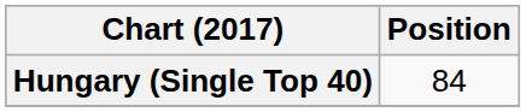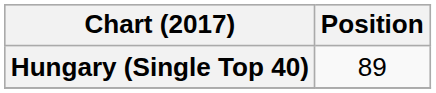Hungary (Single Top 40) | Position: 84 -> 89
